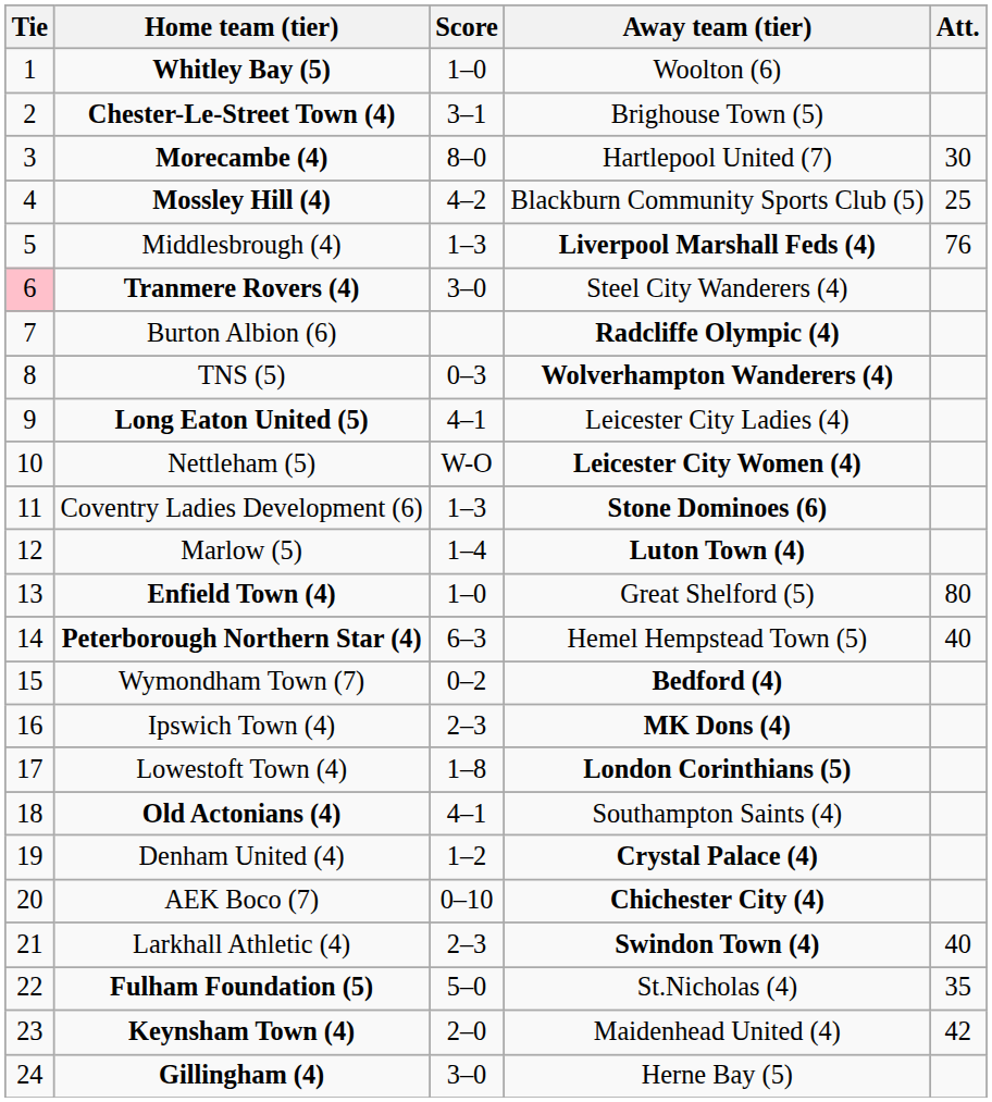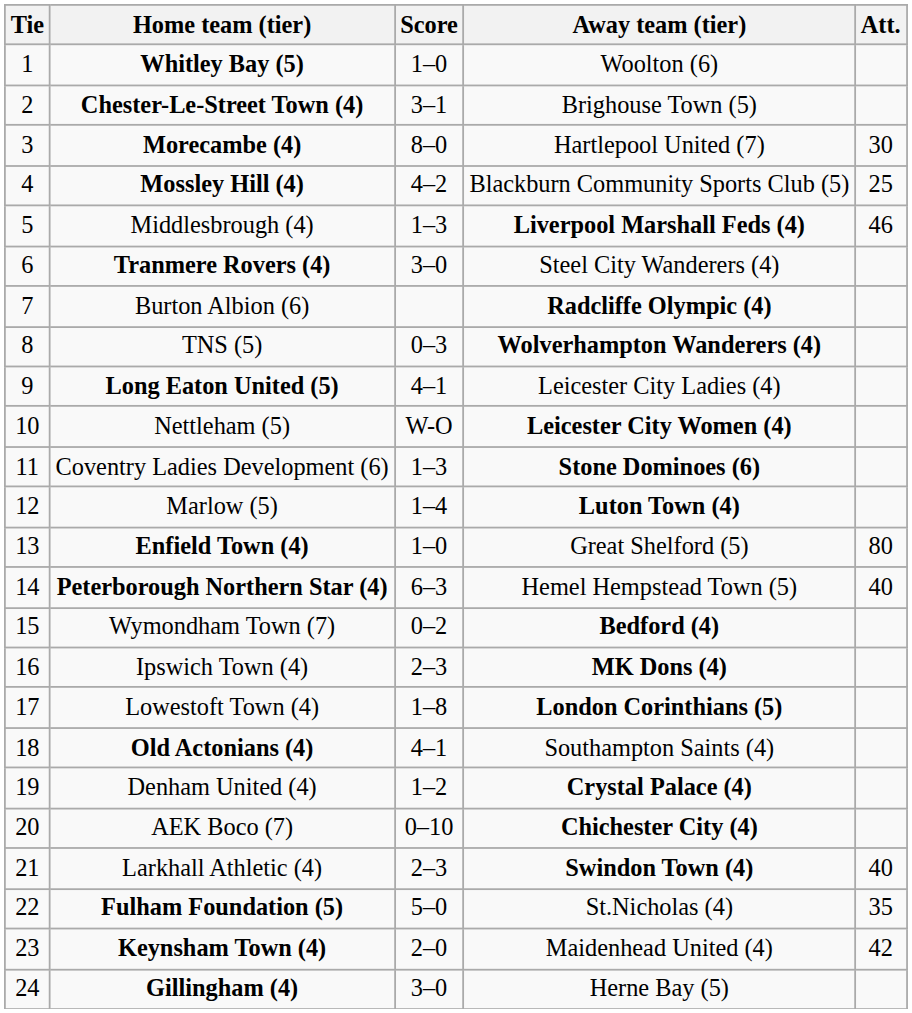Middlesbrough (4) | Att.: 76 -> 46
Tranmere Rovers (4) | Tie: pink background -> no background
